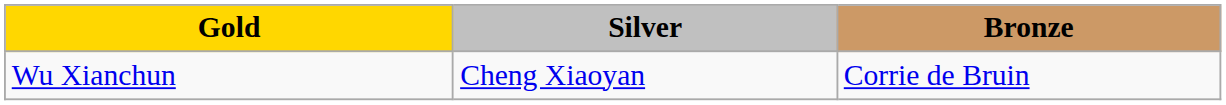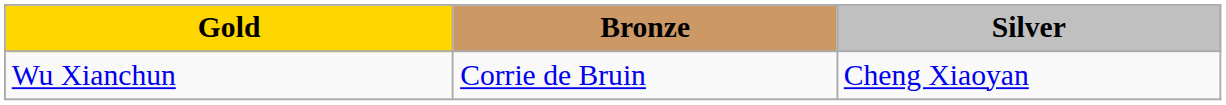columns swapped: Silver <-> Bronze
